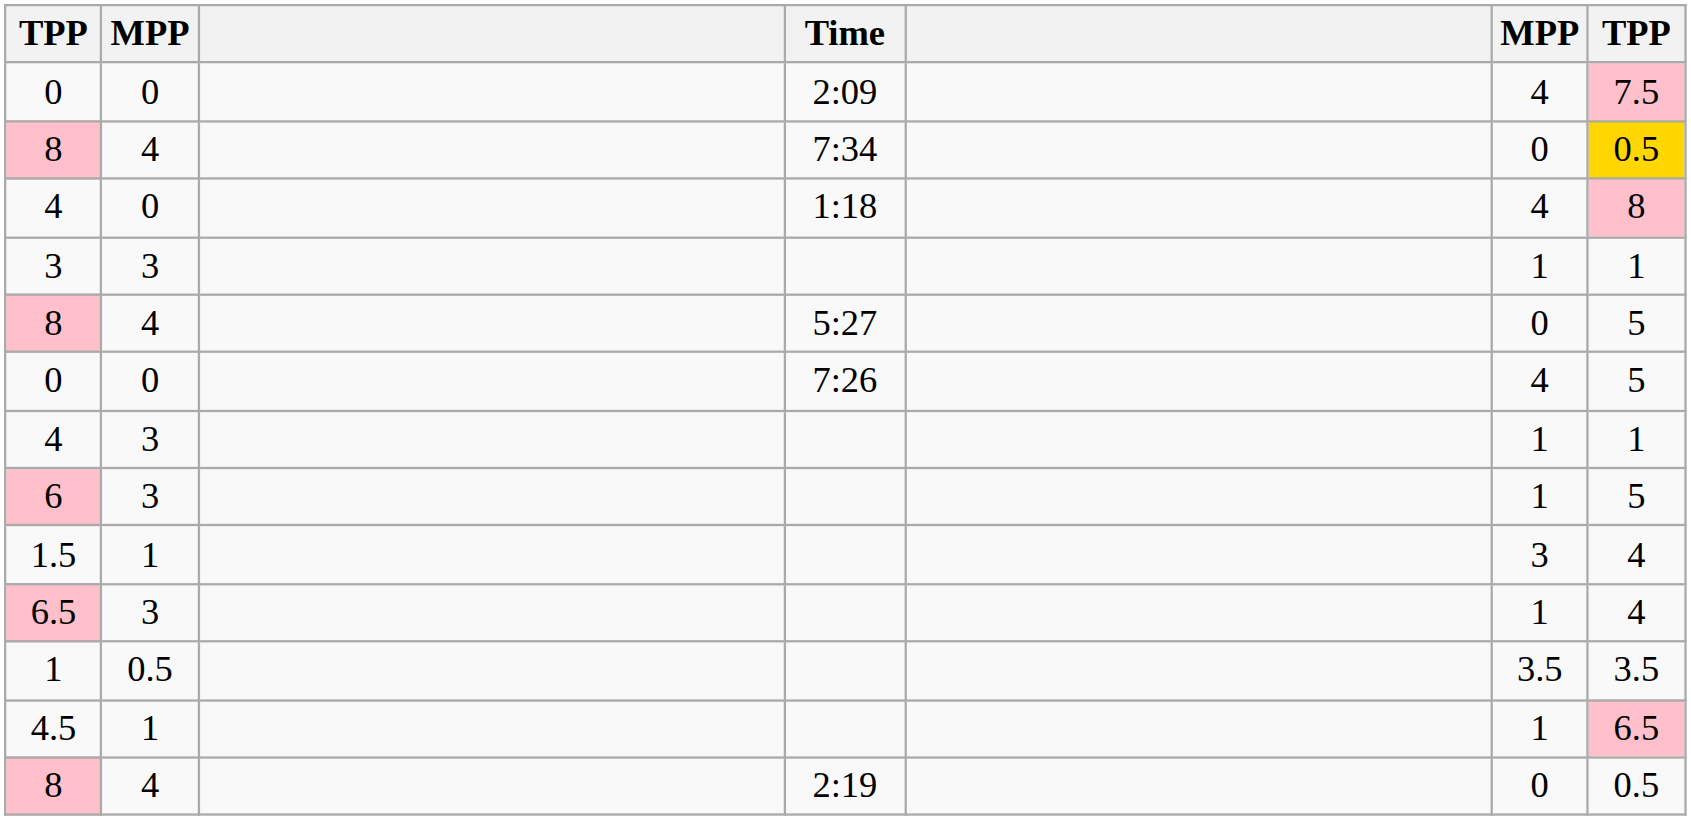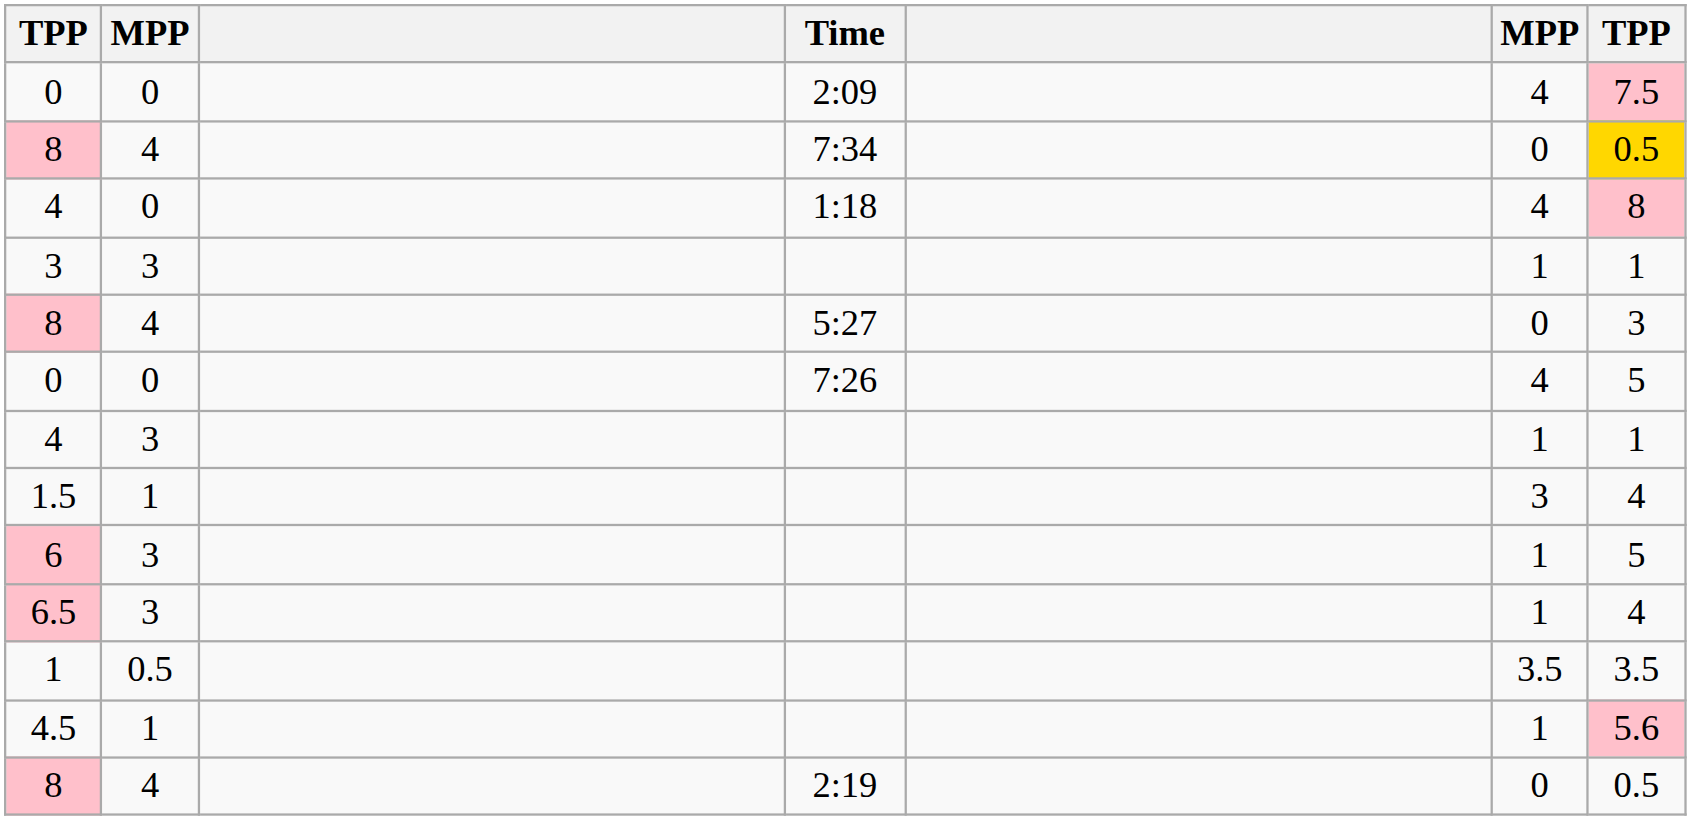8 / 5:27 | column 7: 5 -> 3
rows swapped: 6 <-> 1.5
4.5 | column 7: 6.5 -> 5.6
